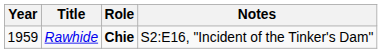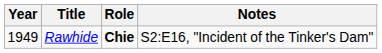Rawhide | Year: 1959 -> 1949
